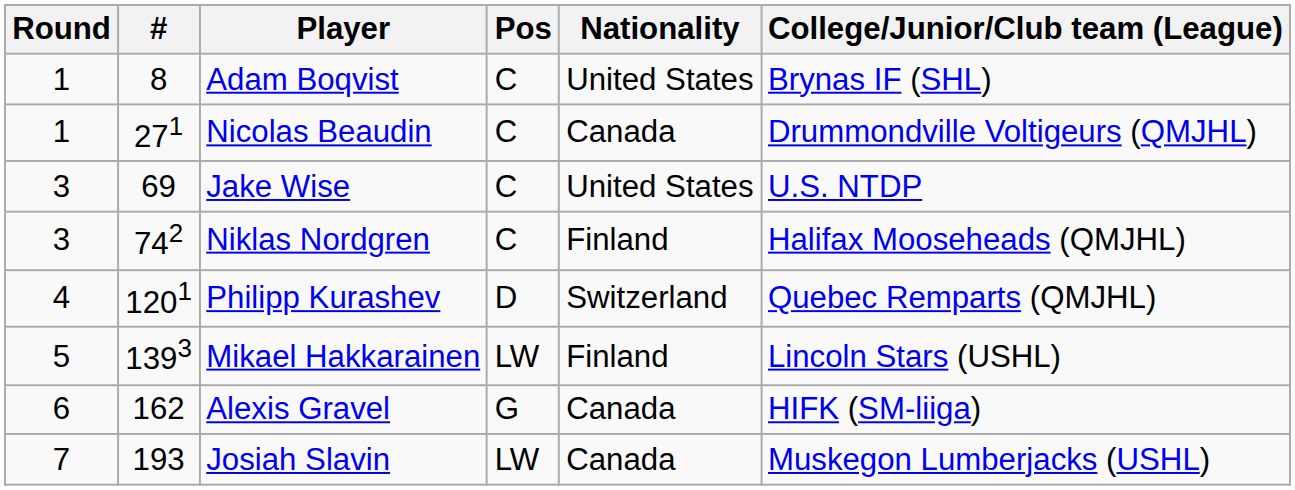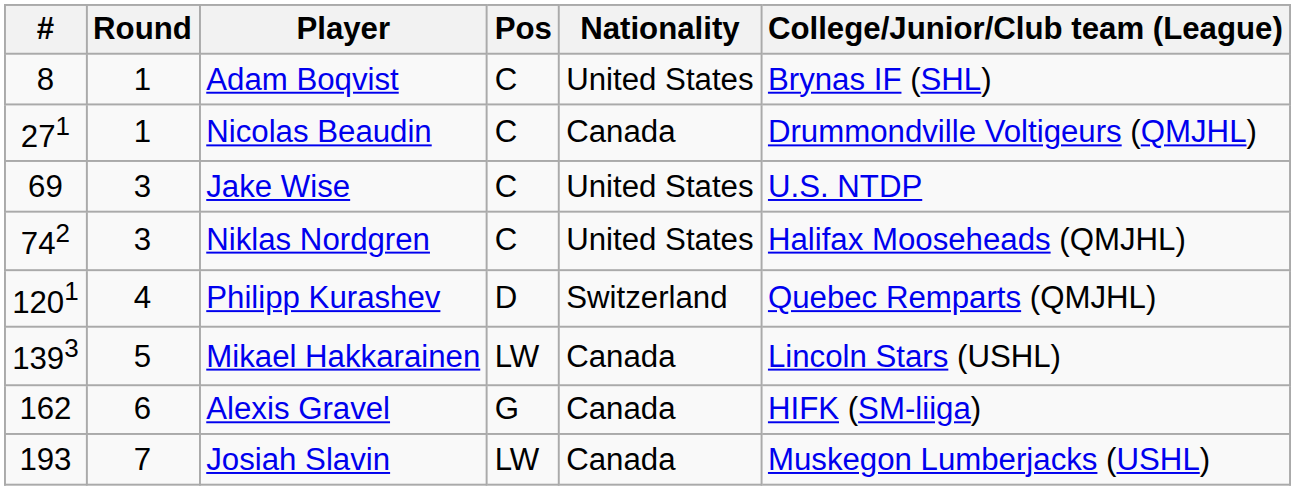columns swapped: Round <-> #
Niklas Nordgren | Nationality: Finland -> United States
Mikael Hakkarainen | Nationality: Finland -> Canada
